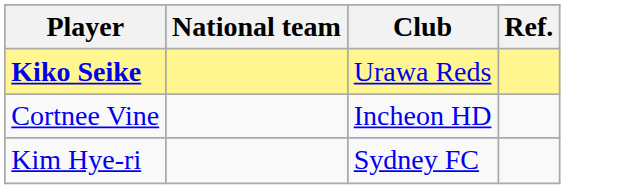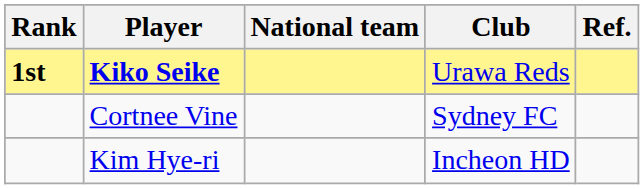+ column: Rank | 1st
Cortnee Vine | Club: Incheon HD -> Sydney FC
Kim Hye-ri | Club: Sydney FC -> Incheon HD
